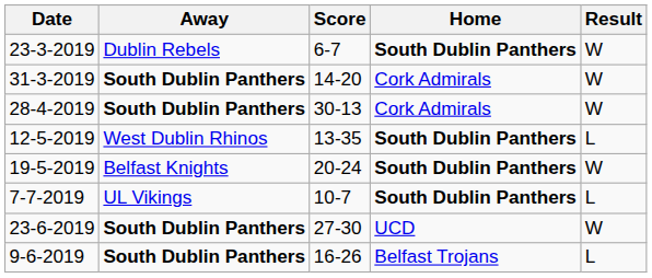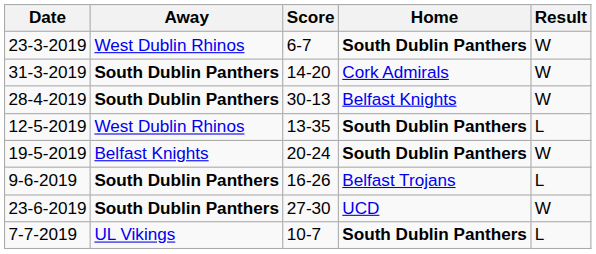23-3-2019 | Away: Dublin Rebels -> West Dublin Rhinos
28-4-2019 | Home: Cork Admirals -> Belfast Knights
rows swapped: 9-6-2019 <-> 7-7-2019
